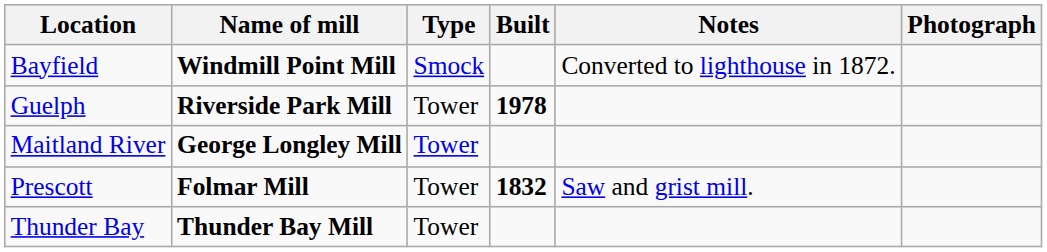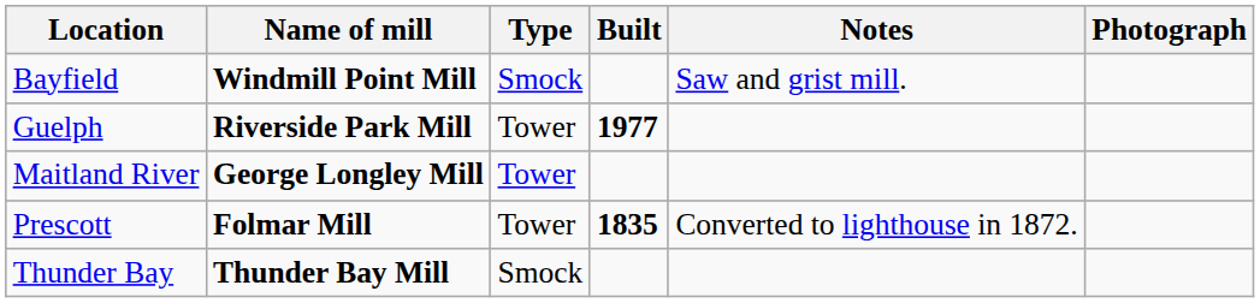Bayfield | Notes: Converted to lighthouse in 1872. -> Saw and grist mill.
Guelph | Built: 1978 -> 1977
Prescott | Built: 1832 -> 1835
Prescott | Notes: Saw and grist mill. -> Converted to lighthouse in 1872.
Thunder Bay | Type: Tower -> Smock
